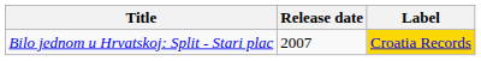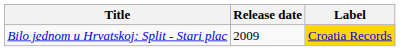Bilo jednom u Hrvatskoj: Split - Stari plac | Release date: 2007 -> 2009
